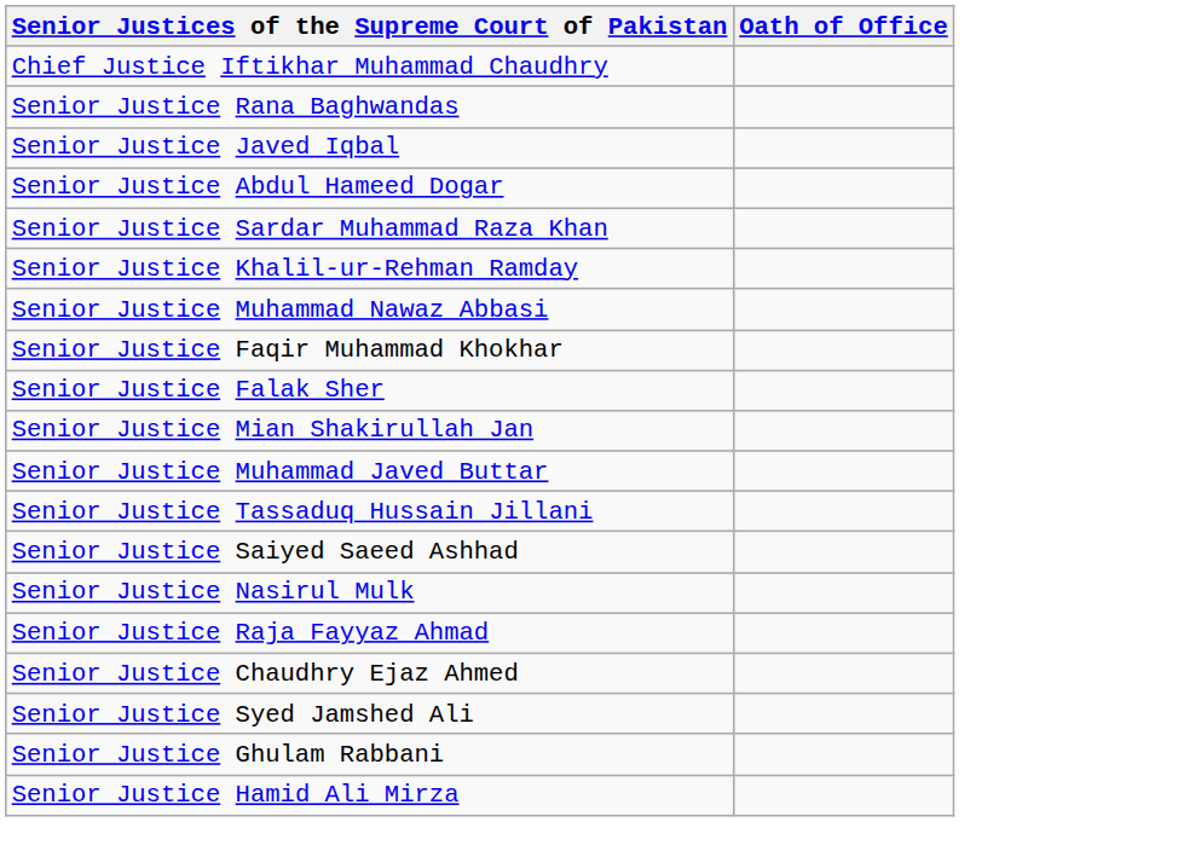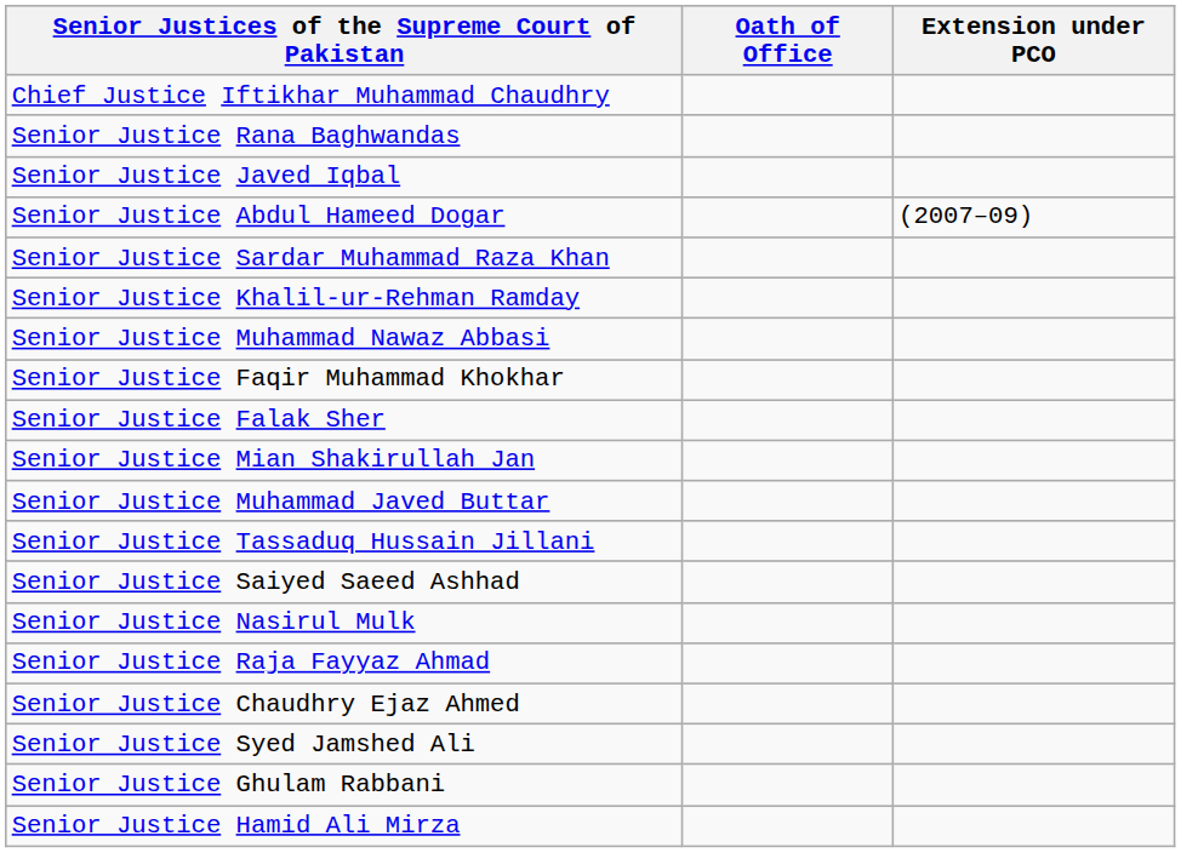+ column: Extension under PCO | (2007–09)
